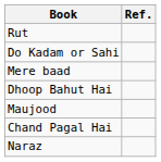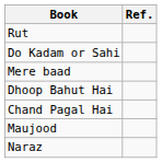rows swapped: Chand Pagal Hai <-> Maujood
